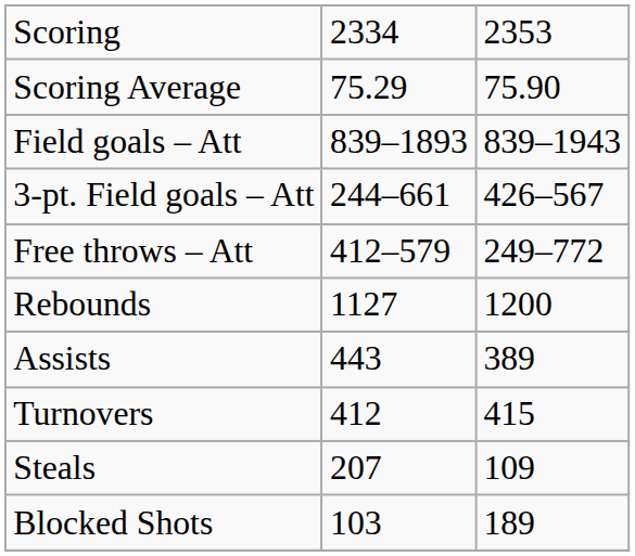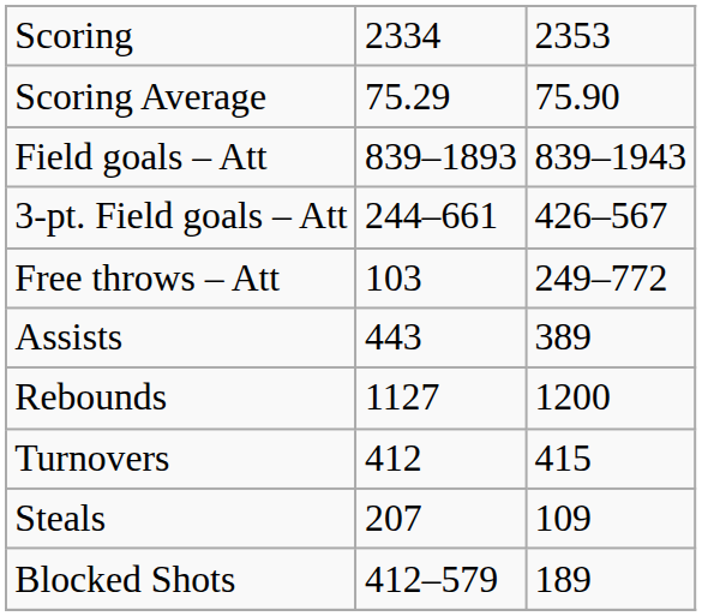Free throws – Att | column 2: 412–579 -> 103
rows swapped: Rebounds <-> Assists
Blocked Shots | column 2: 103 -> 412–579
